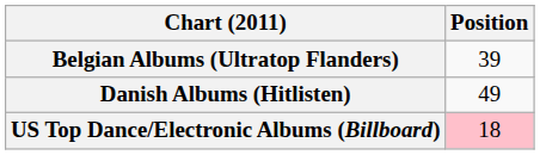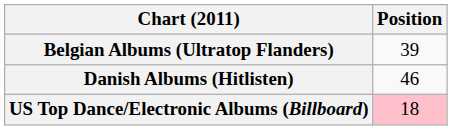Danish Albums (Hitlisten) | Position: 49 -> 46
